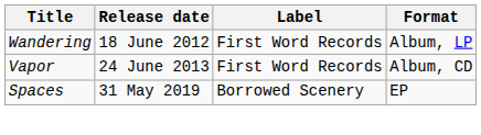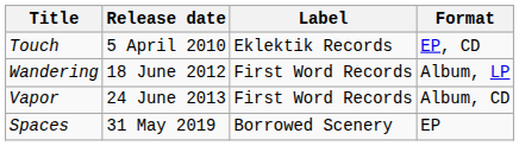+ row: Touch | 5 April 2010 | Eklektik Records | EP, CD
